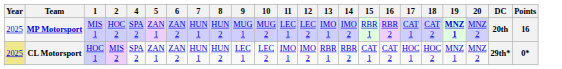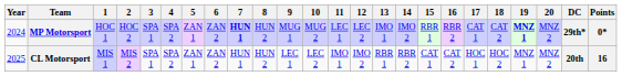+ column: 3 | SPA 1 | SPA 1
MP Motorsport | Year: 2025 -> 2024
MP Motorsport | 1: MIS 1 -> HOC 1
MP Motorsport | 7: normal -> bold
MP Motorsport | DC: 20th -> 29th*
MP Motorsport | Points: 16 -> 0*
CL Motorsport | Year: khaki background -> no background
CL Motorsport | 1: HOC 1 -> MIS 1
CL Motorsport | DC: 29th* -> 20th
CL Motorsport | Points: 0* -> 16
